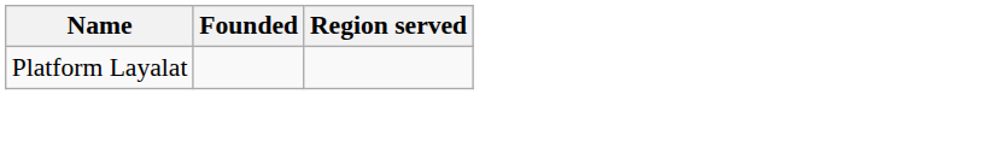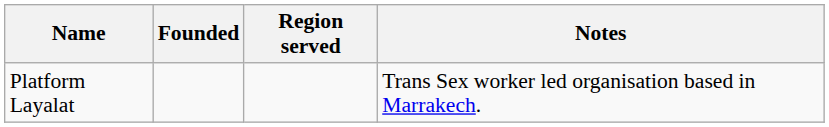+ column: Notes | Trans Sex worker led organisation based in Marrakech.
